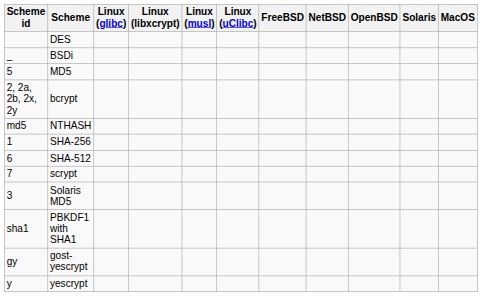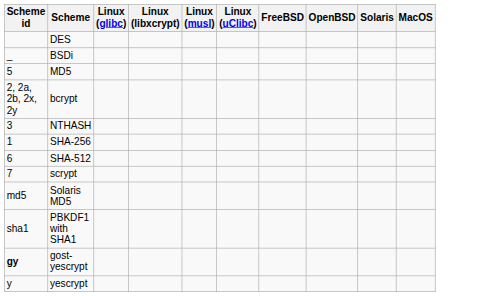- column: NetBSD
NTHASH | Scheme id: md5 -> 3
Solaris MD5 | Scheme id: 3 -> md5
gost-yescrypt | Scheme id: normal -> bold
